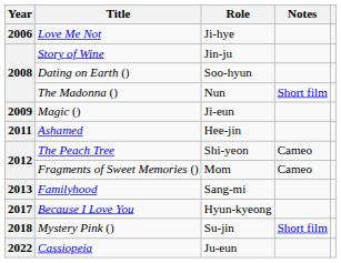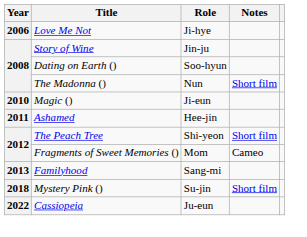Magic () | Year: 2009 -> 2010
The Peach Tree | Notes: Cameo -> Short film
- row: 2017 | Because I Love You | Hyun-kyeong
